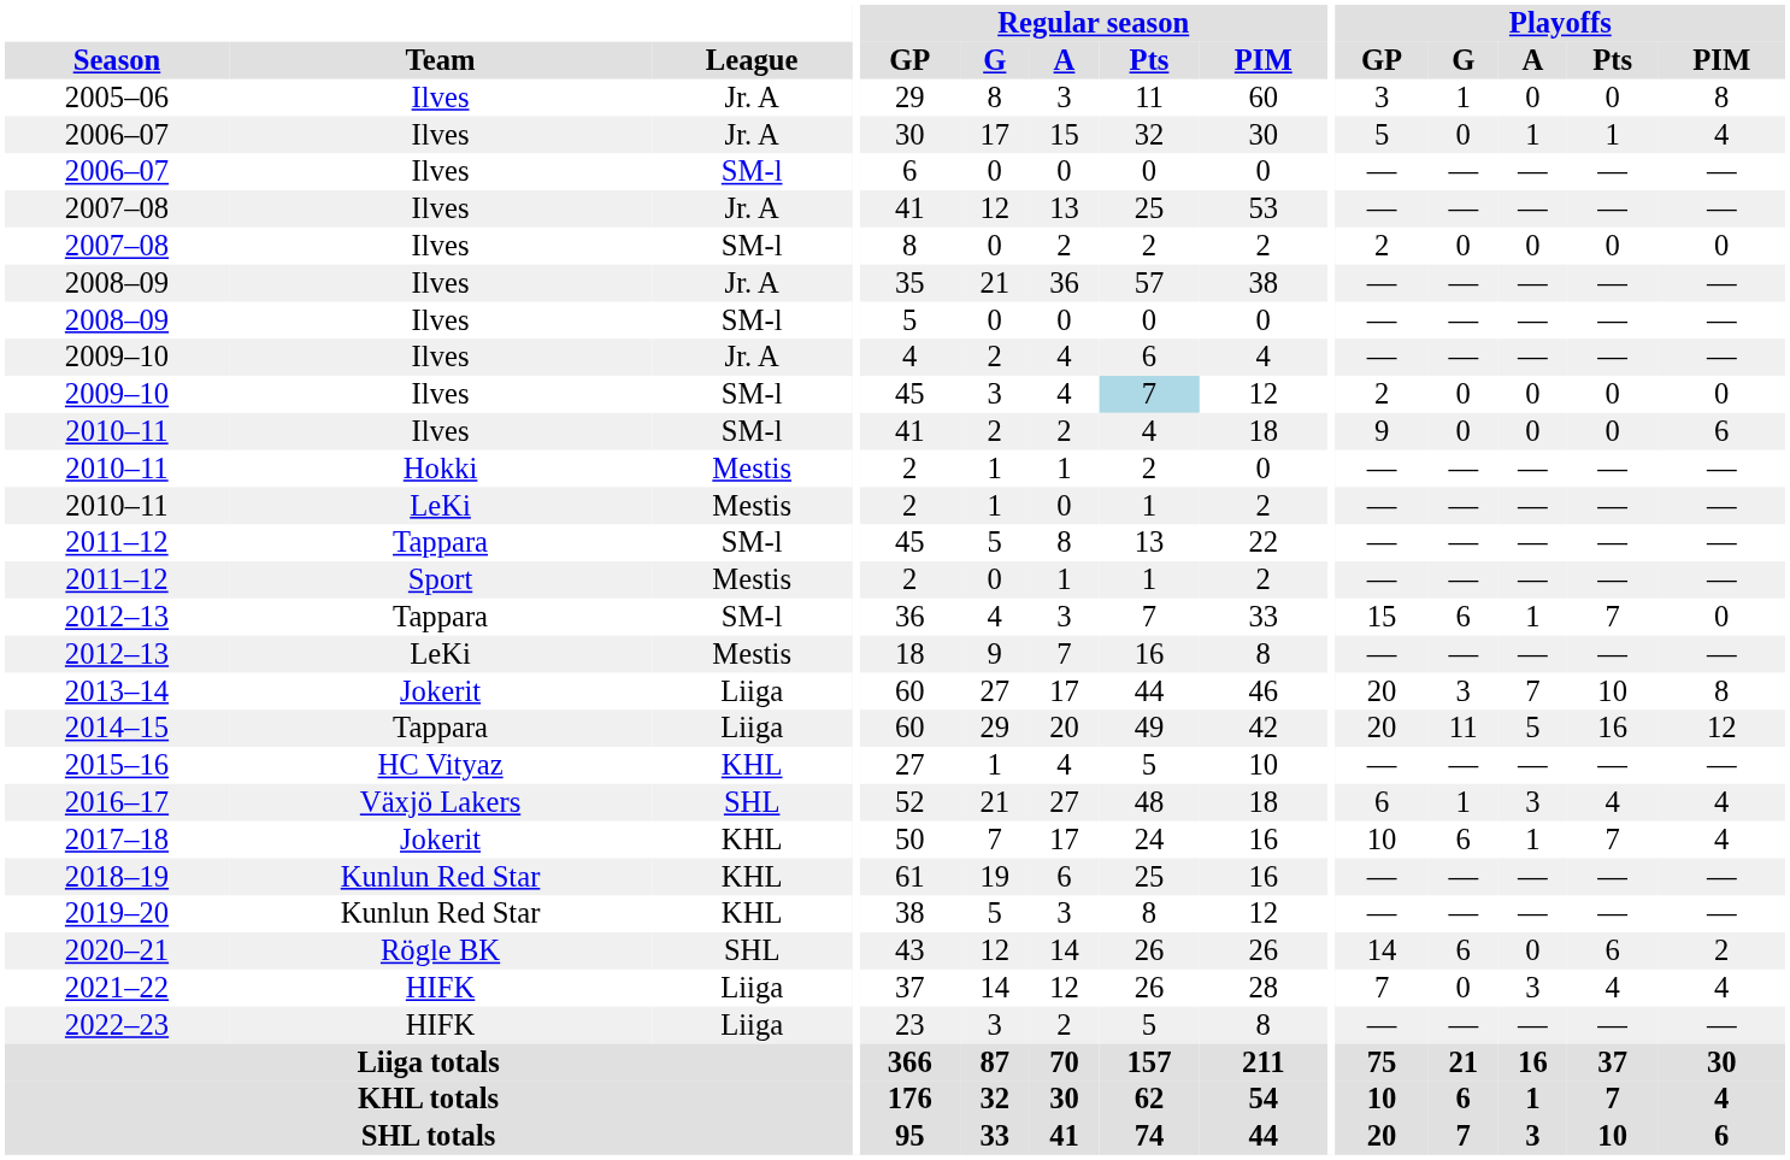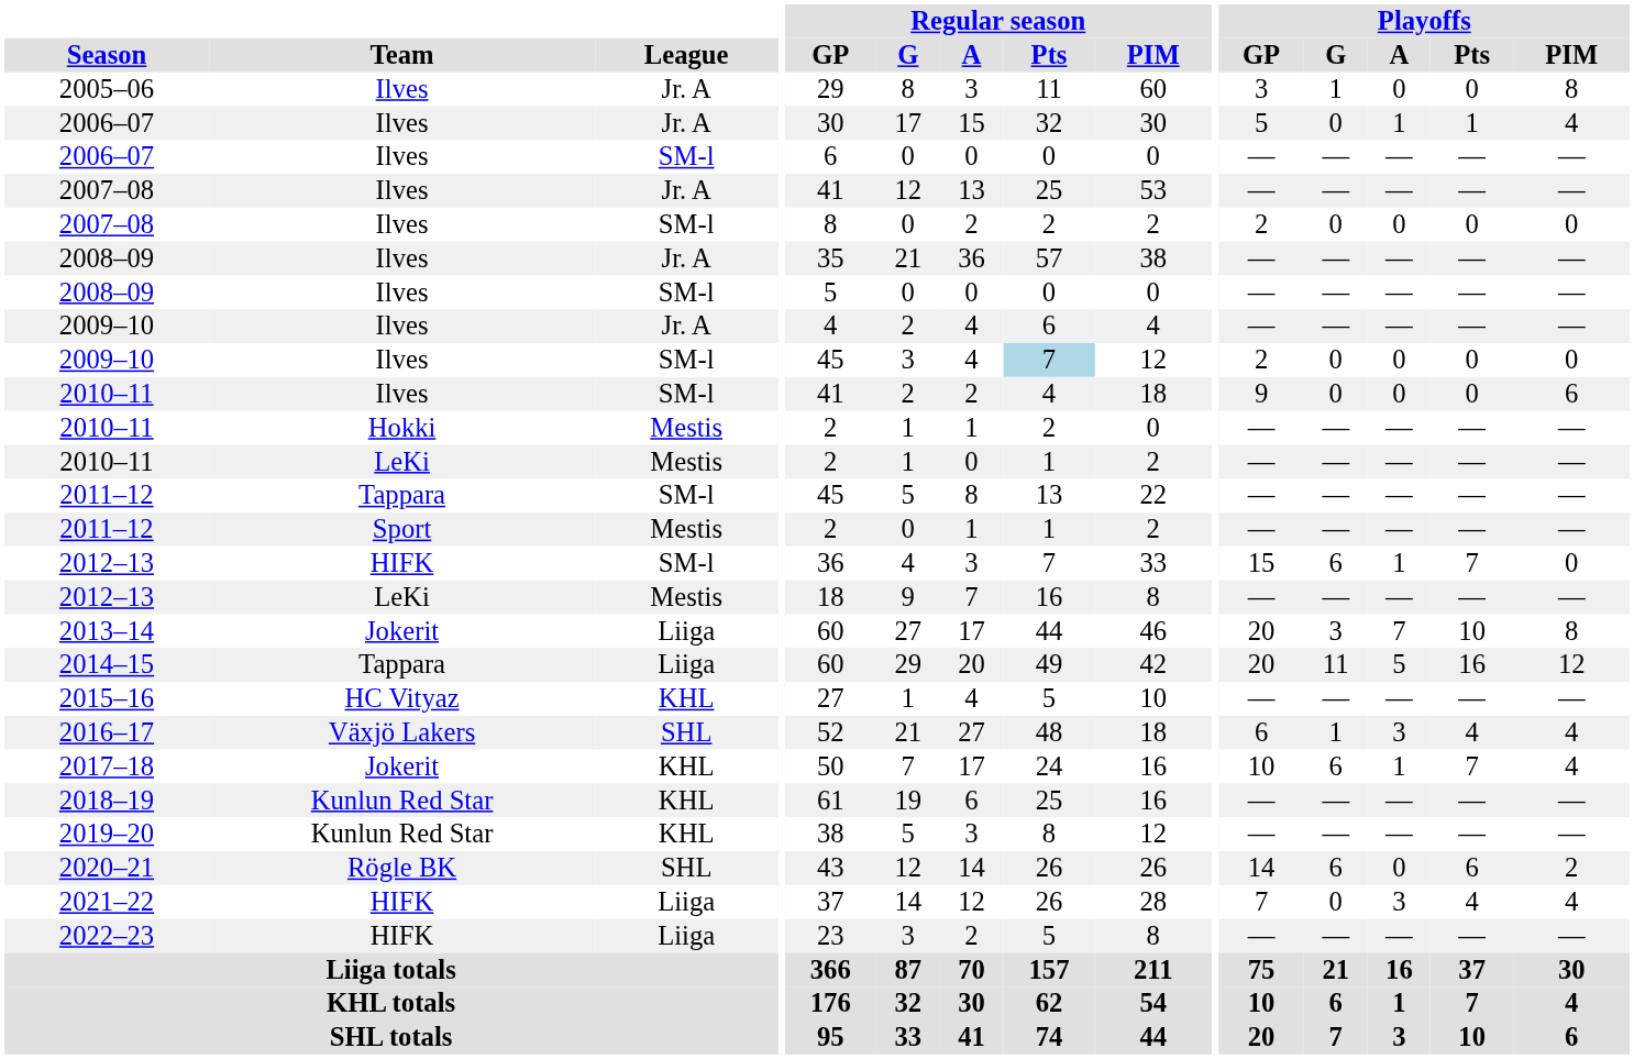2012–13 / SM-l | Team: Tappara -> HIFK
